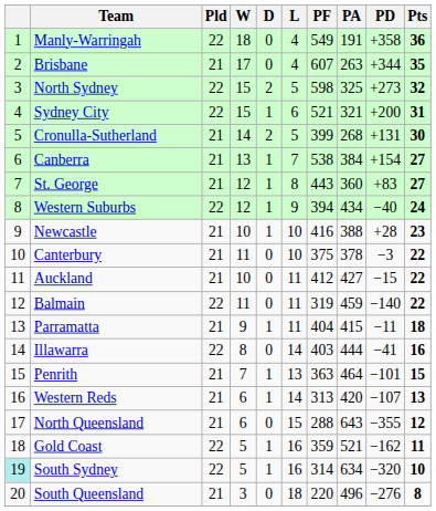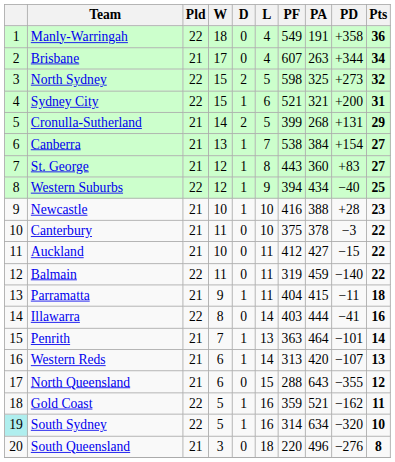Brisbane | Pts: 35 -> 34
Cronulla-Sutherland | Pts: 30 -> 29
Western Suburbs | Pts: 24 -> 25
Penrith | Pts: 15 -> 14
